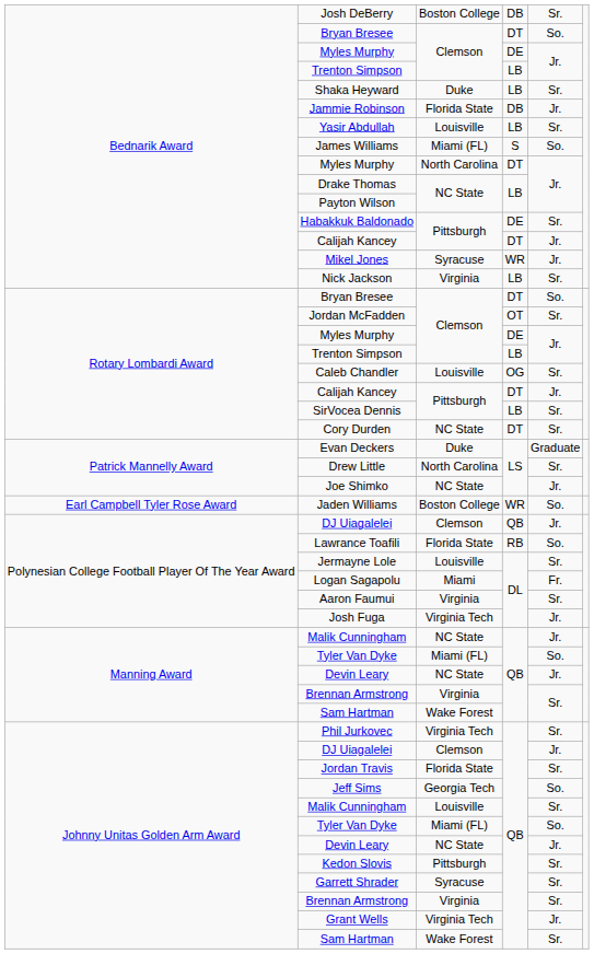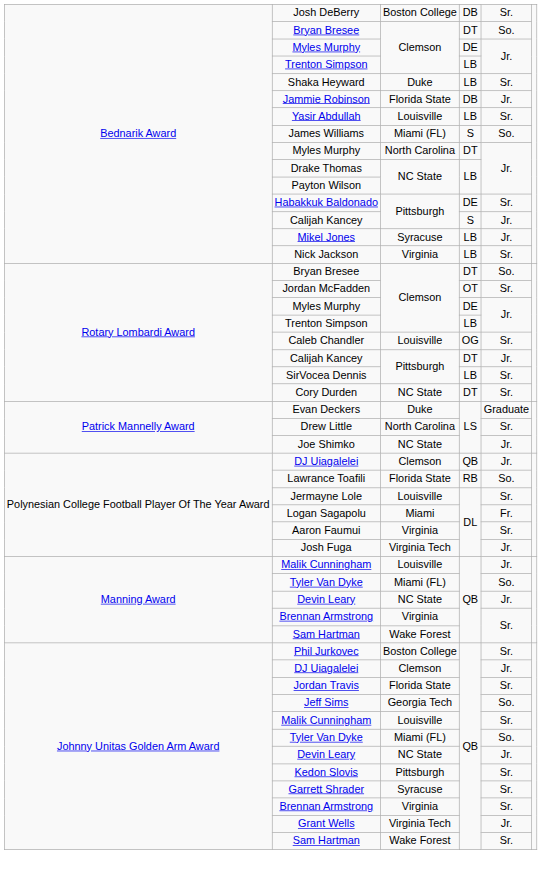Bednarik Award / Calijah Kancey | column 4: DT -> S
Mikel Jones | column 4: WR -> LB
- row: Earl Campbell Tyler Rose Award | Jaden Williams | Boston College | WR | So.
Manning Award / Malik Cunningham | column 3: NC State -> Louisville
Phil Jurkovec | column 3: Virginia Tech -> Boston College
